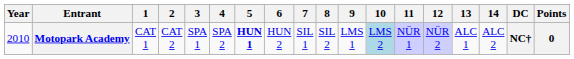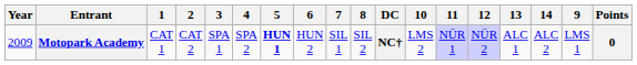columns swapped: 9 <-> DC
Motopark Academy | Year: 2010 -> 2009
Motopark Academy | 10: lightblue background -> no background
